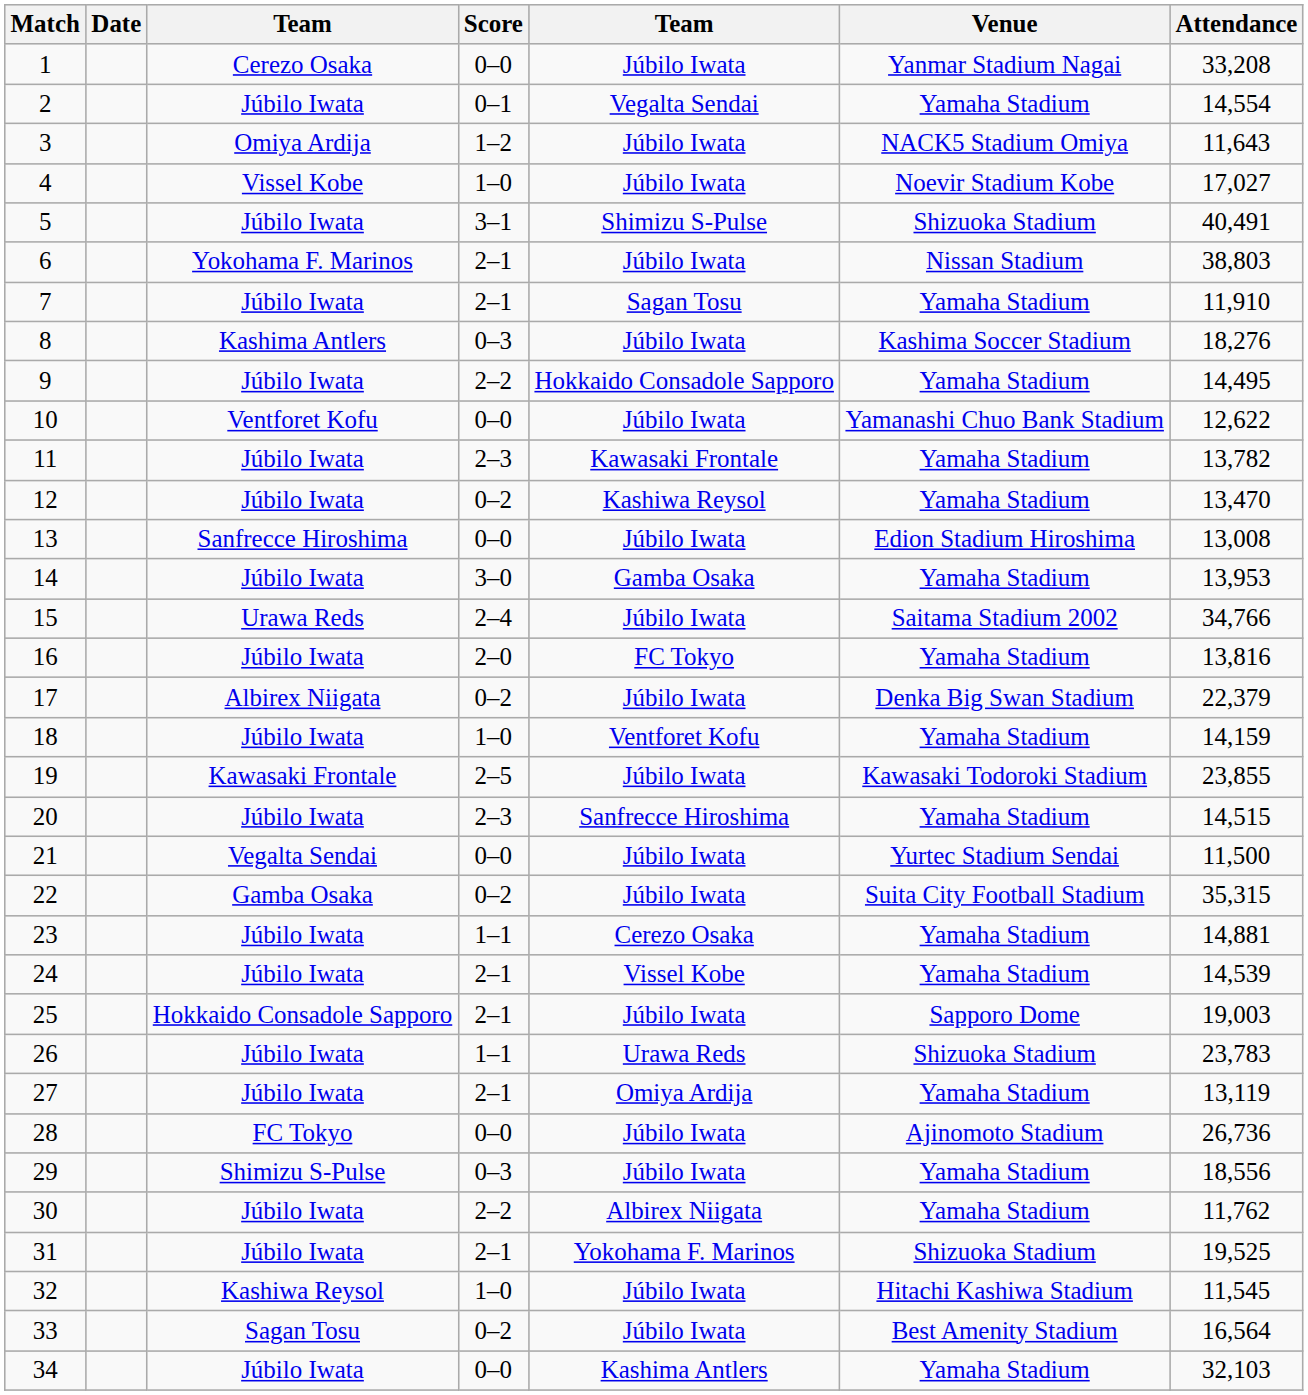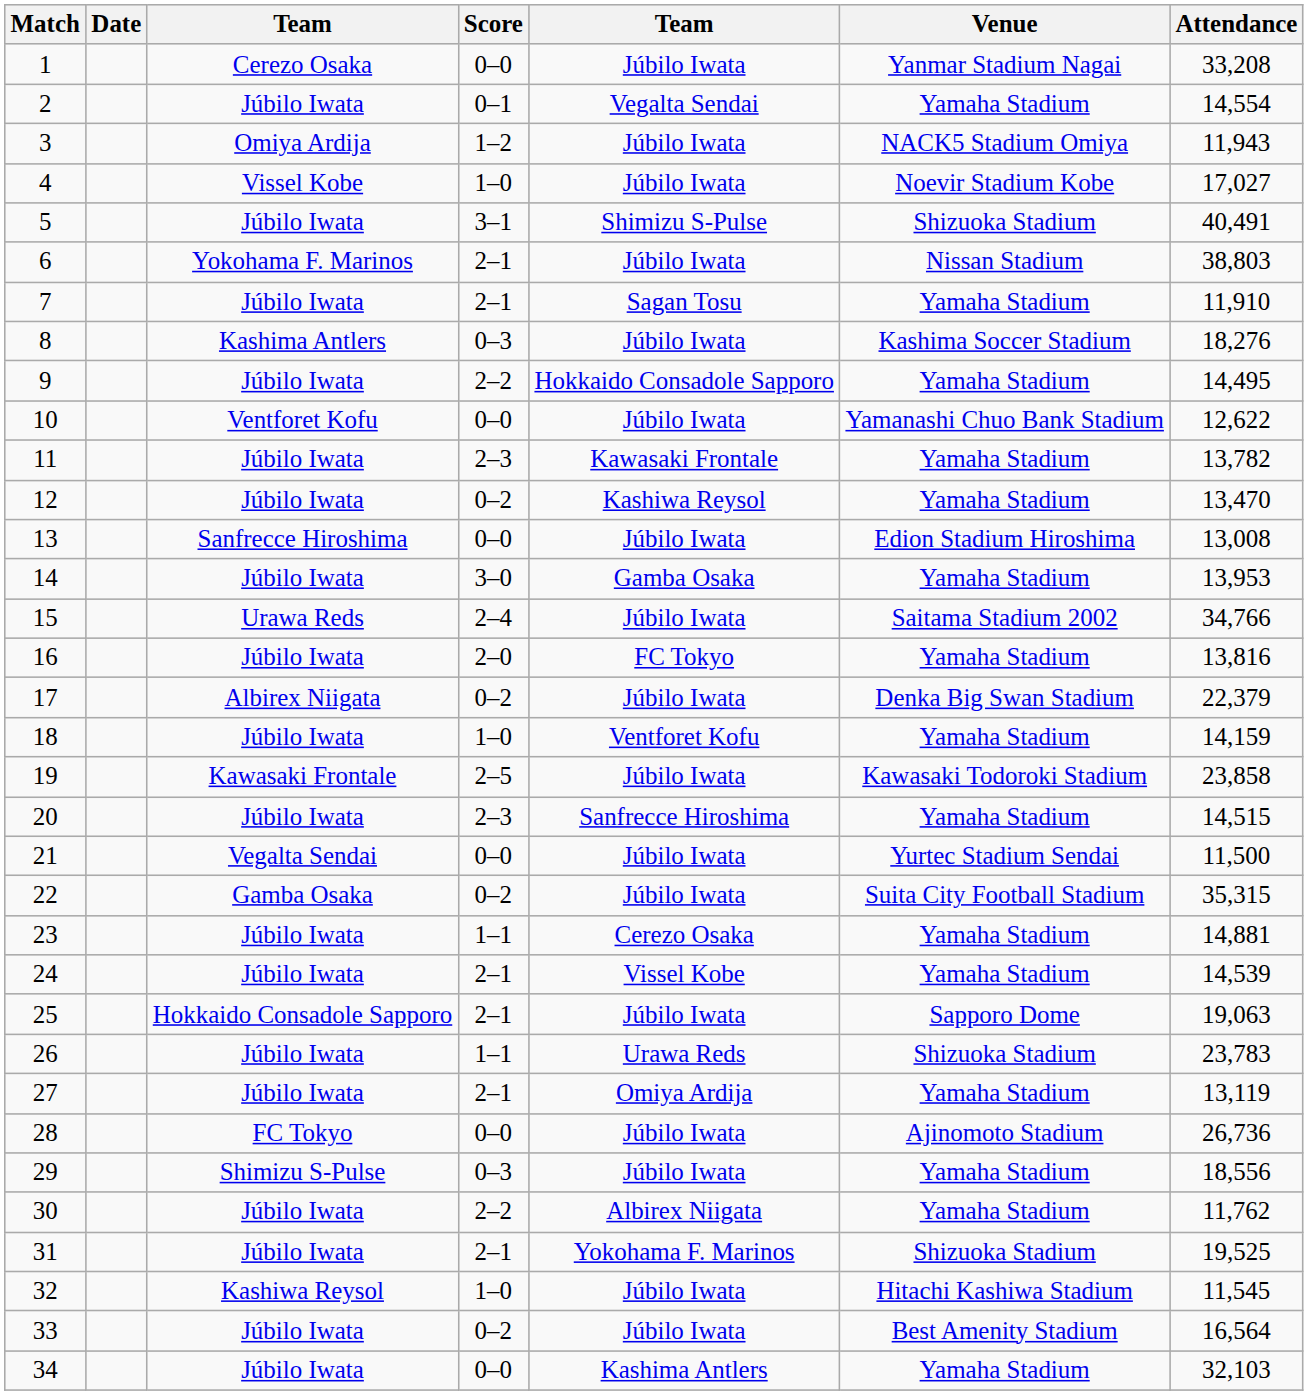3 | Attendance: 11,643 -> 11,943
19 | Attendance: 23,855 -> 23,858
25 | Attendance: 19,003 -> 19,063
33 | column 3: Sagan Tosu -> Júbilo Iwata
